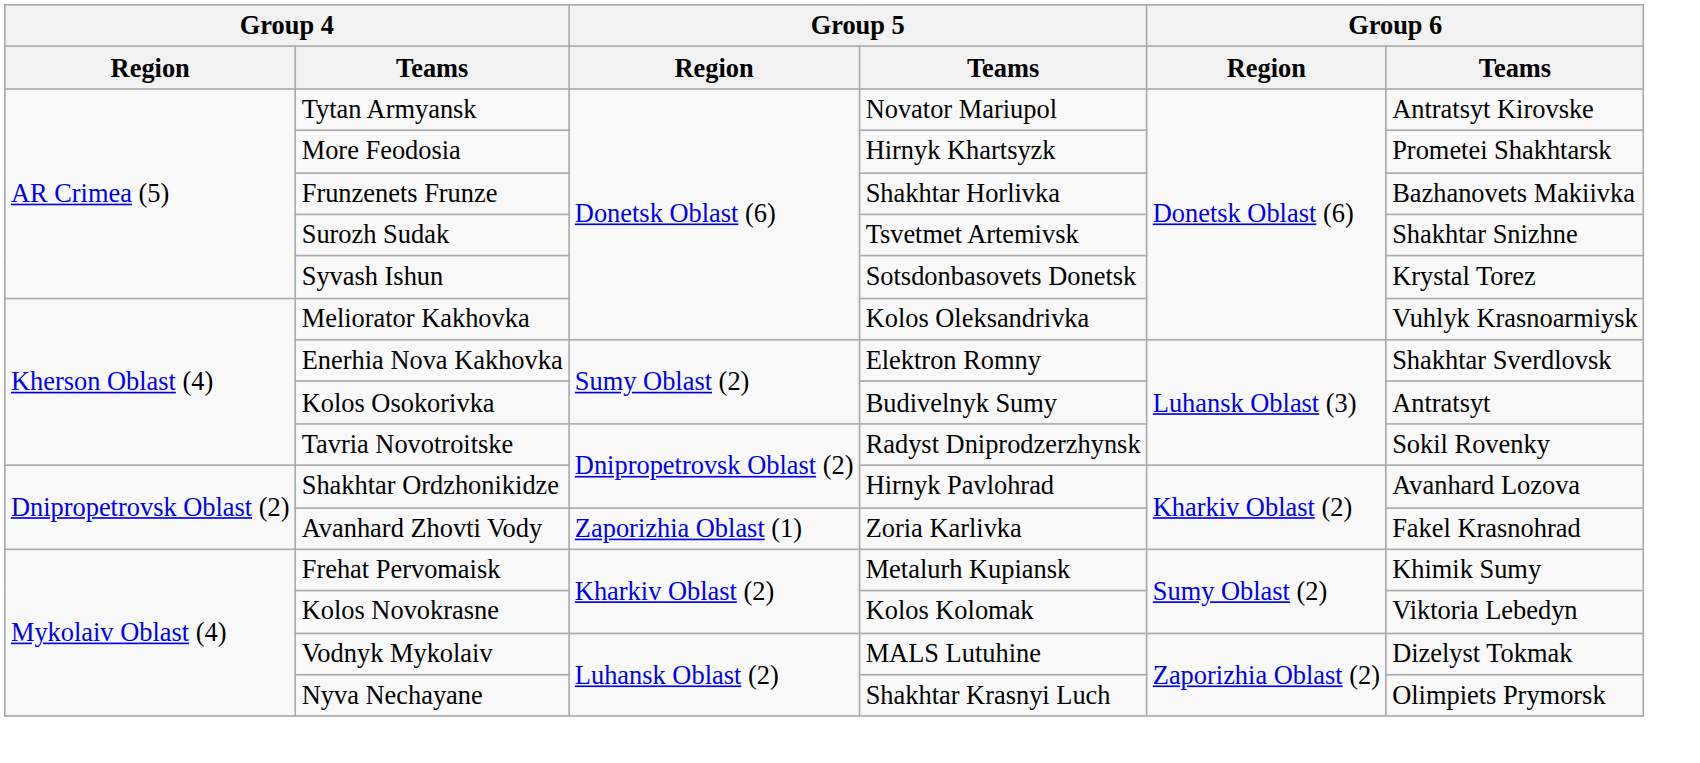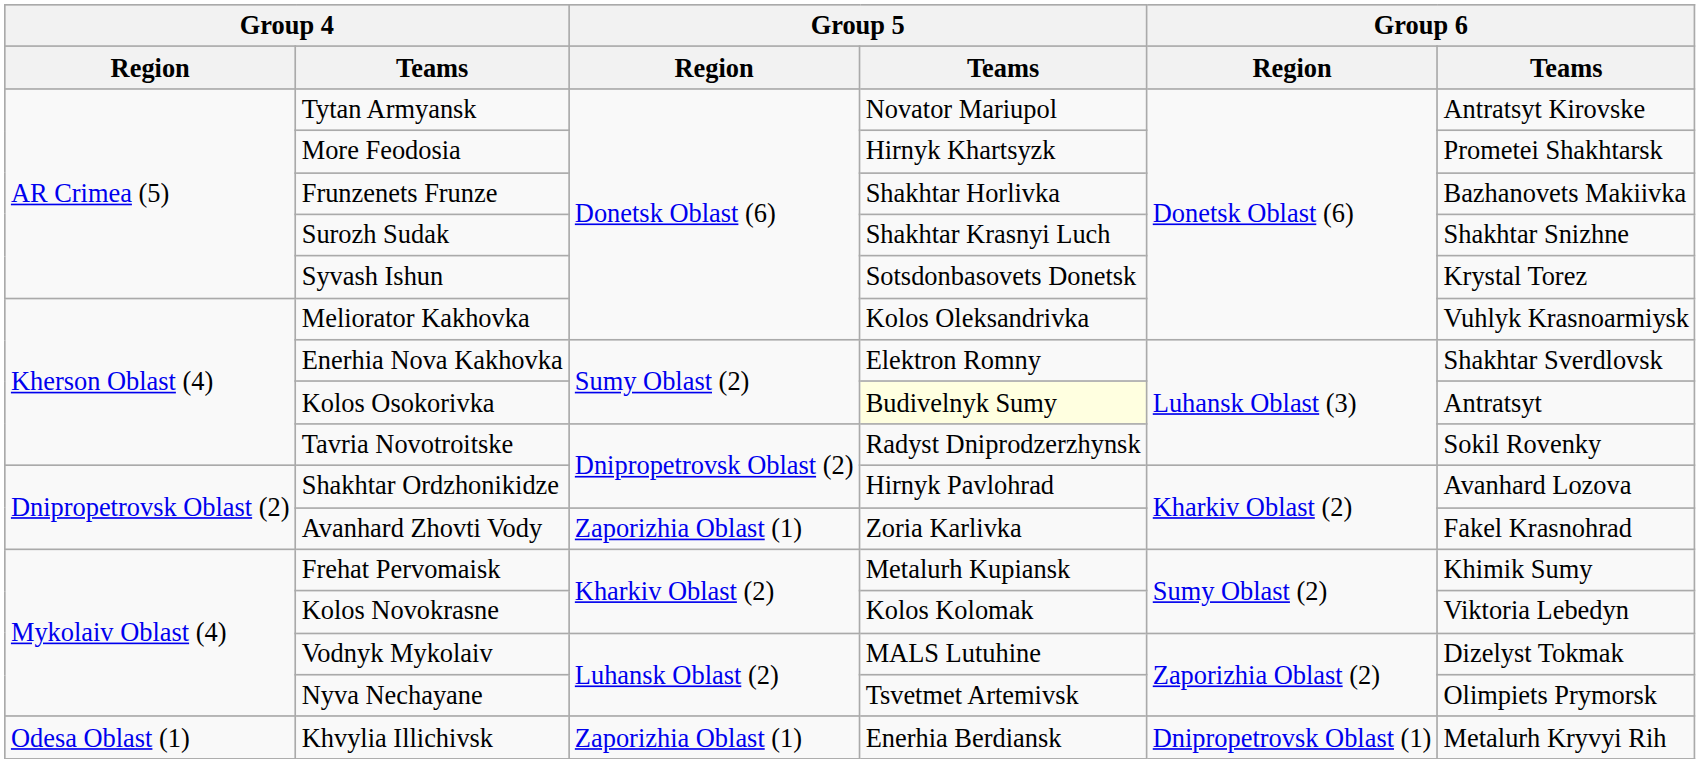Surozh Sudak | Group 5 / Teams: Tsvetmet Artemivsk -> Shakhtar Krasnyi Luch
Kolos Osokorivka | Group 5 / Teams: no background -> lightyellow background
Nyva Nechayane | Group 5 / Teams: Shakhtar Krasnyi Luch -> Tsvetmet Artemivsk
+ row: Odesa Oblast (1) | Khvylia Illichivsk | Zaporizhia Oblast (1) | Enerhia Berdiansk | Dnipropetrovsk Oblast (1) | Metalurh Kryvyi Rih
